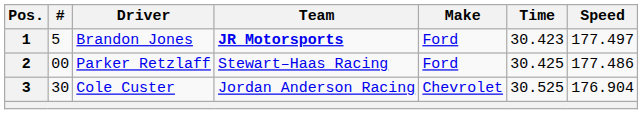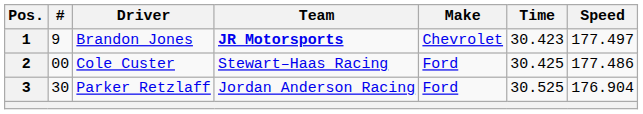1 | #: 5 -> 9
1 | Make: Ford -> Chevrolet
2 | Driver: Parker Retzlaff -> Cole Custer
3 | Driver: Cole Custer -> Parker Retzlaff
3 | Make: Chevrolet -> Ford
